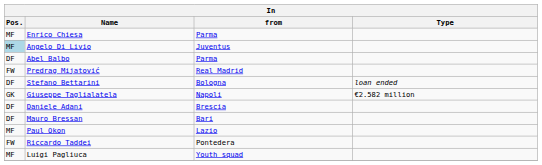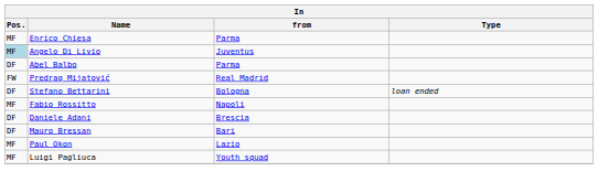+ row: MF | Fabio Rossitto | Napoli
- row: GK | Giuseppe Taglialatela | Napoli | €2.582 million
- row: FW | Riccardo Taddei | Pontedera
